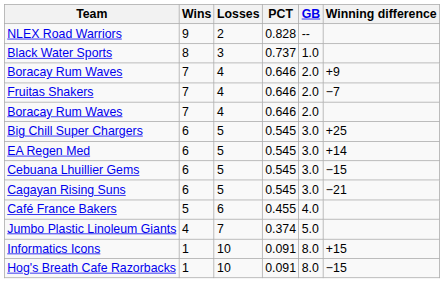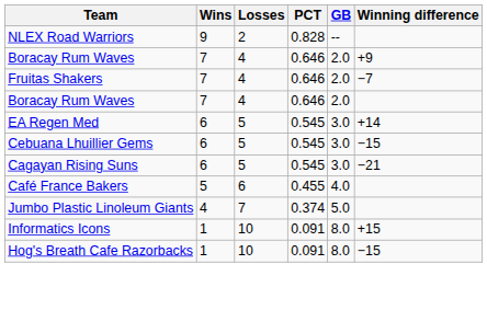- row: Black Water Sports | 8 | 3 | 0.737 | 1.0
- row: Big Chill Super Chargers | 6 | 5 | 0.545 | 3.0 | +25
